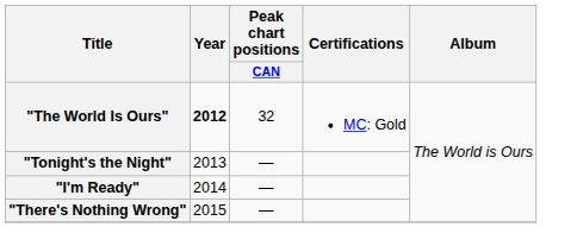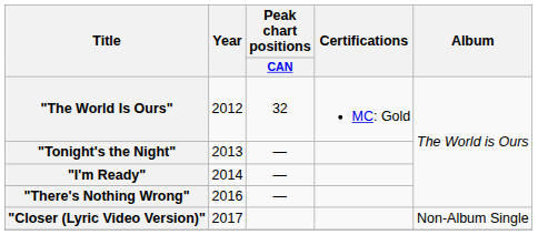"The World Is Ours" | Year: bold -> normal
"There's Nothing Wrong" | Year: 2015 -> 2016
+ row: "Closer (Lyric Video Version)" | 2017 | Non-Album Single
